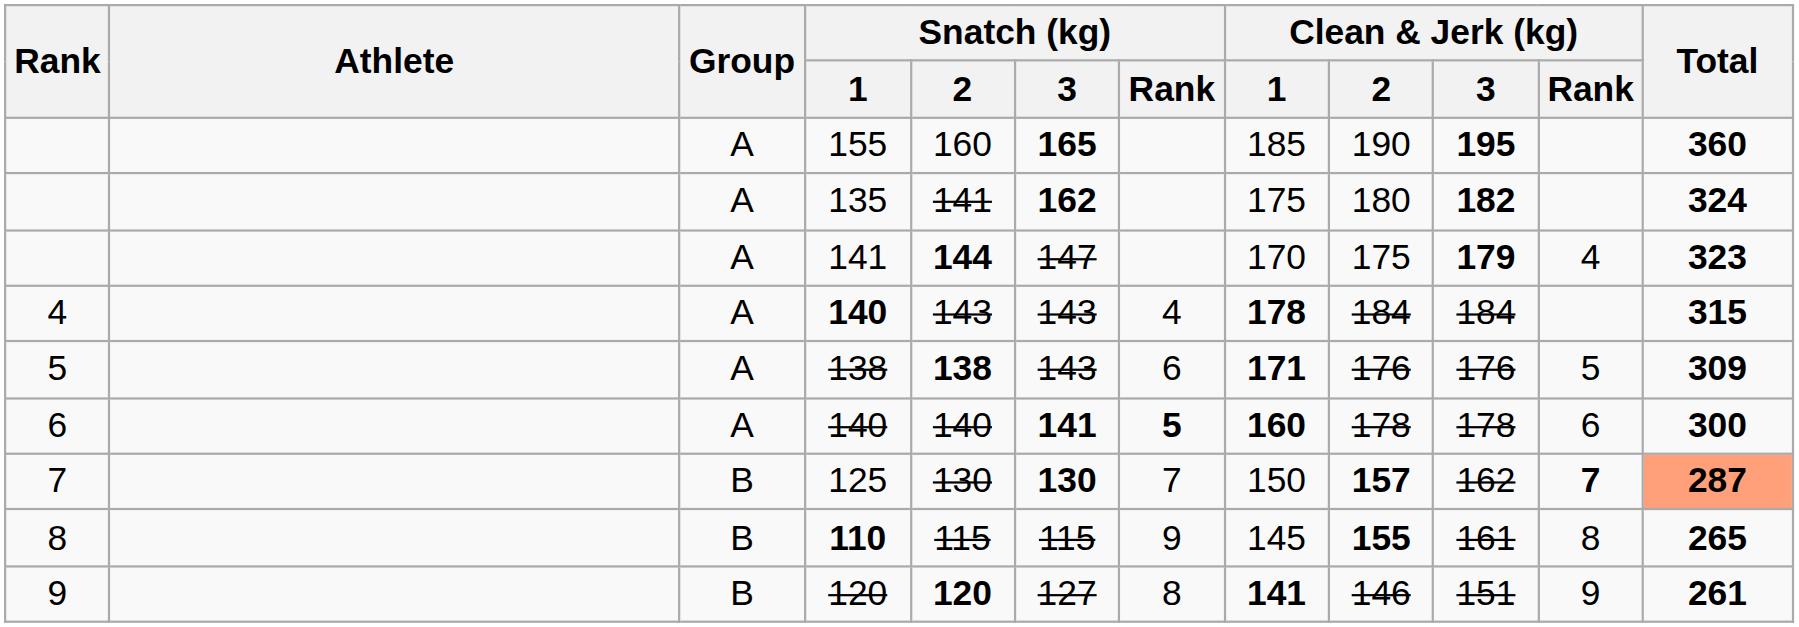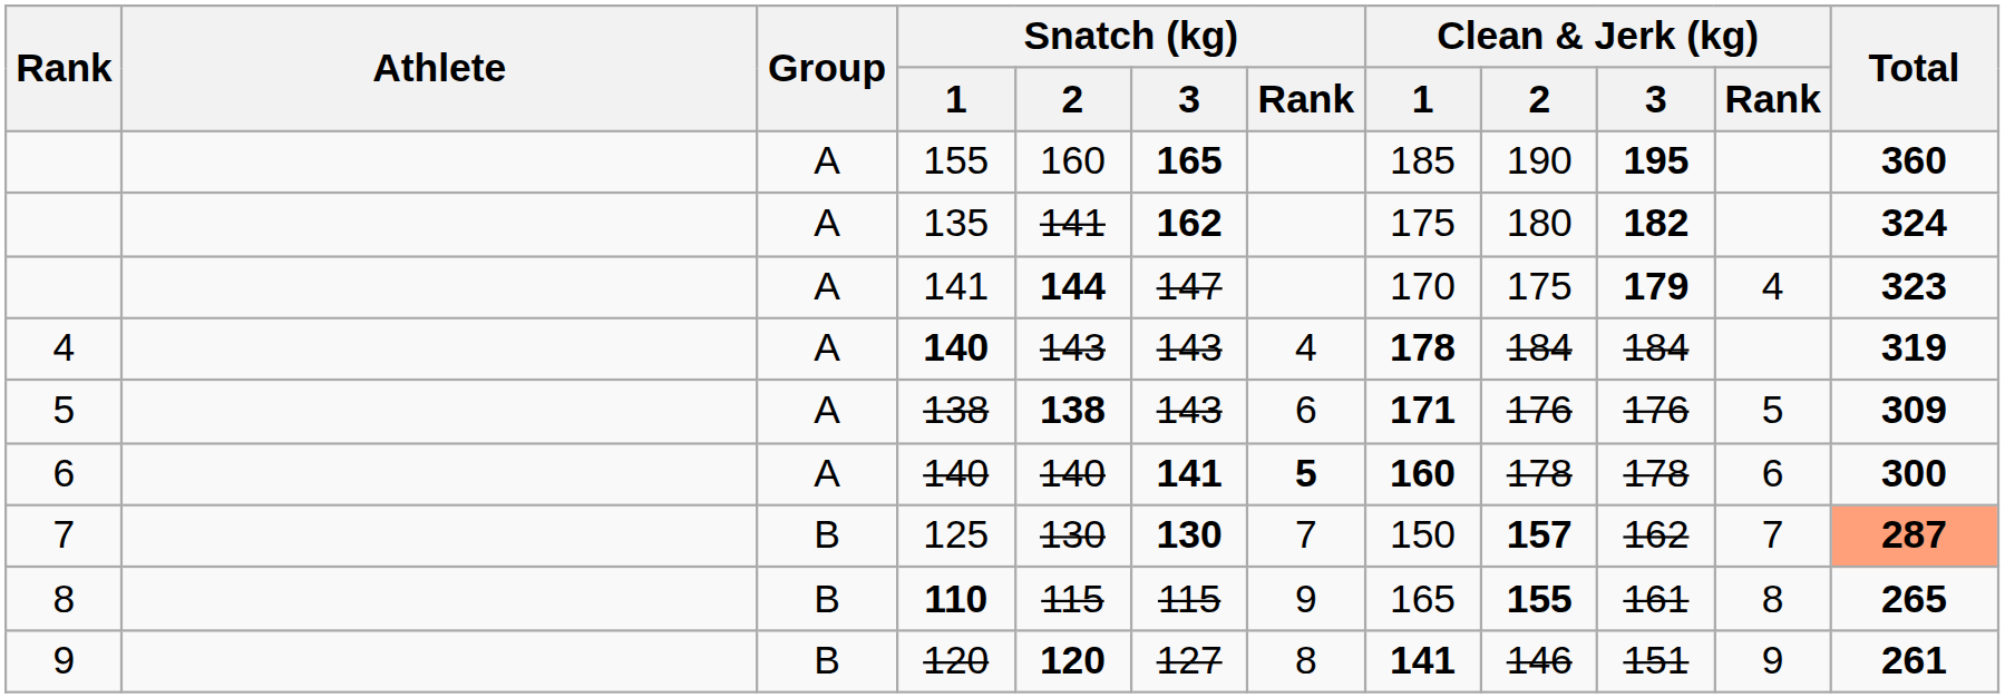4 / 140 | Total: 315 -> 319
125 | Clean & Jerk (kg) / Rank: bold -> normal
110 | Clean & Jerk (kg) / 1: 145 -> 165
